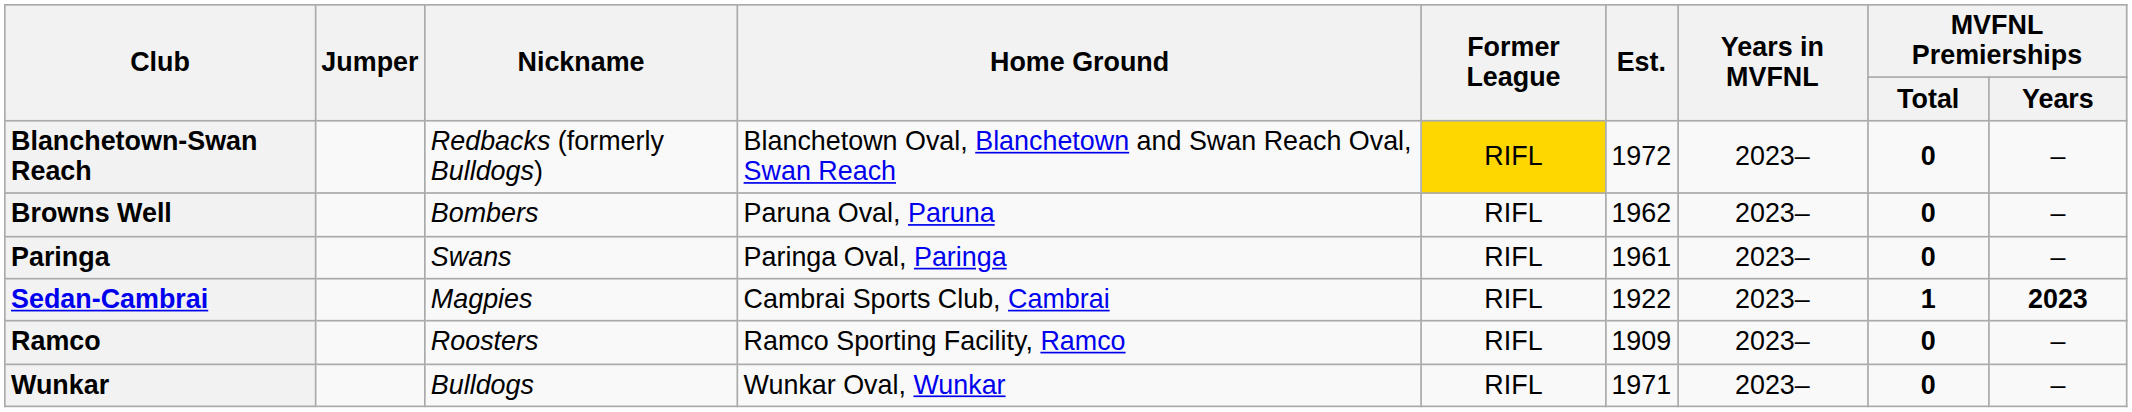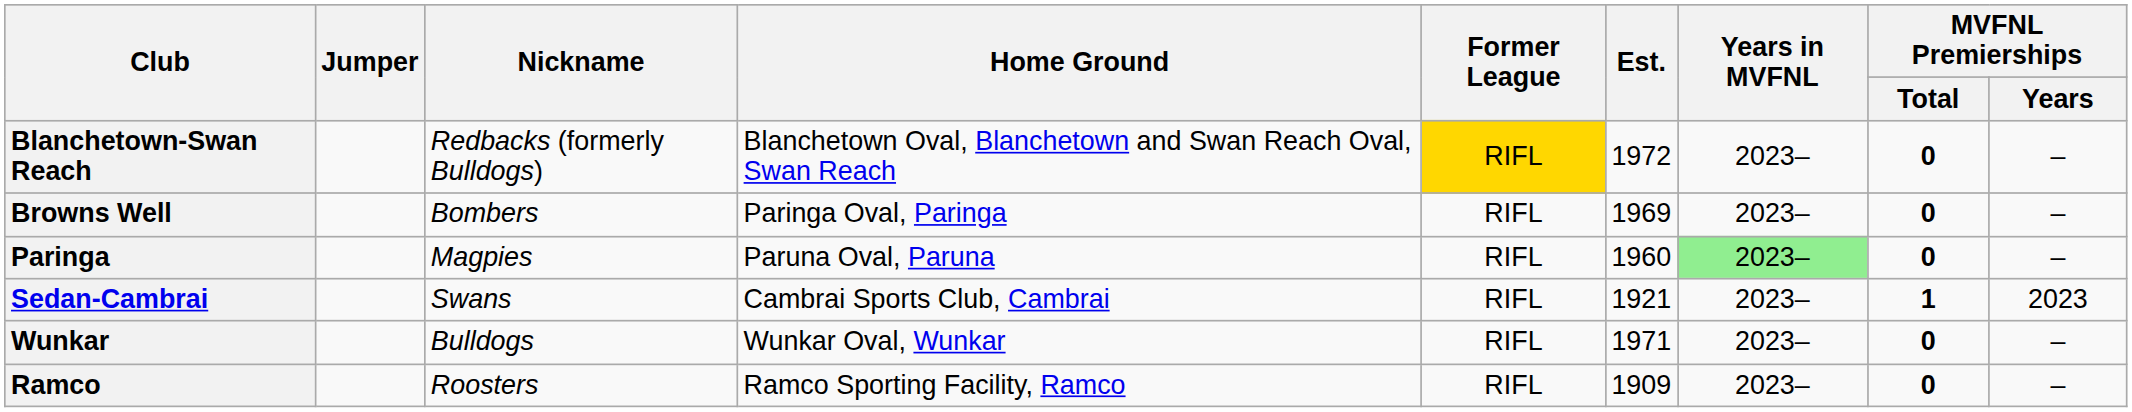Browns Well | Home Ground: Paruna Oval, Paruna -> Paringa Oval, Paringa
Browns Well | Est.: 1962 -> 1969
Paringa | Nickname: Swans -> Magpies
Paringa | Home Ground: Paringa Oval, Paringa -> Paruna Oval, Paruna
Paringa | Est.: 1961 -> 1960
Paringa | Years in MVFNL: no background -> lightgreen background
Sedan-Cambrai | Nickname: Magpies -> Swans
Sedan-Cambrai | Est.: 1922 -> 1921
Sedan-Cambrai | MVFNL Premierships / Years: bold -> normal
rows swapped: Ramco <-> Wunkar
